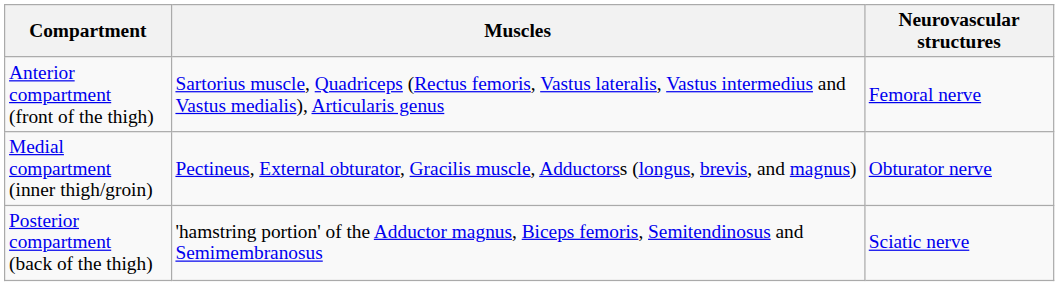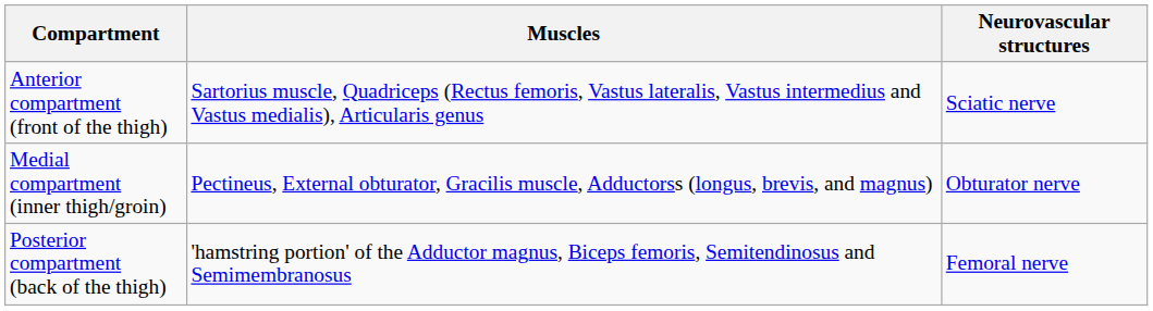Anterior compartment (front of the thigh) | Neurovascular structures: Femoral nerve -> Sciatic nerve
Posterior compartment (back of the thigh) | Neurovascular structures: Sciatic nerve -> Femoral nerve
